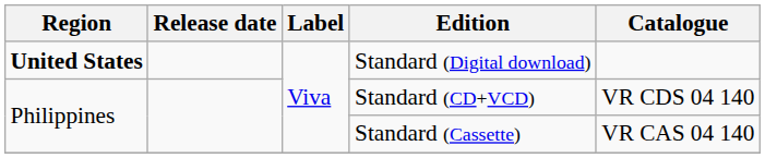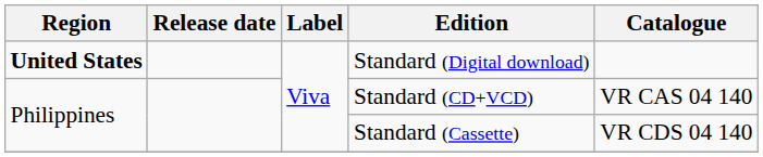Standard (CD+VCD) | Catalogue: VR CDS 04 140 -> VR CAS 04 140
Standard (Cassette) | Catalogue: VR CAS 04 140 -> VR CDS 04 140
